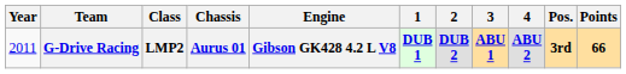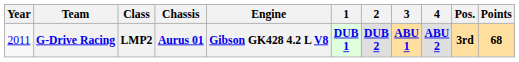G-Drive Racing | Points: 66 -> 68
